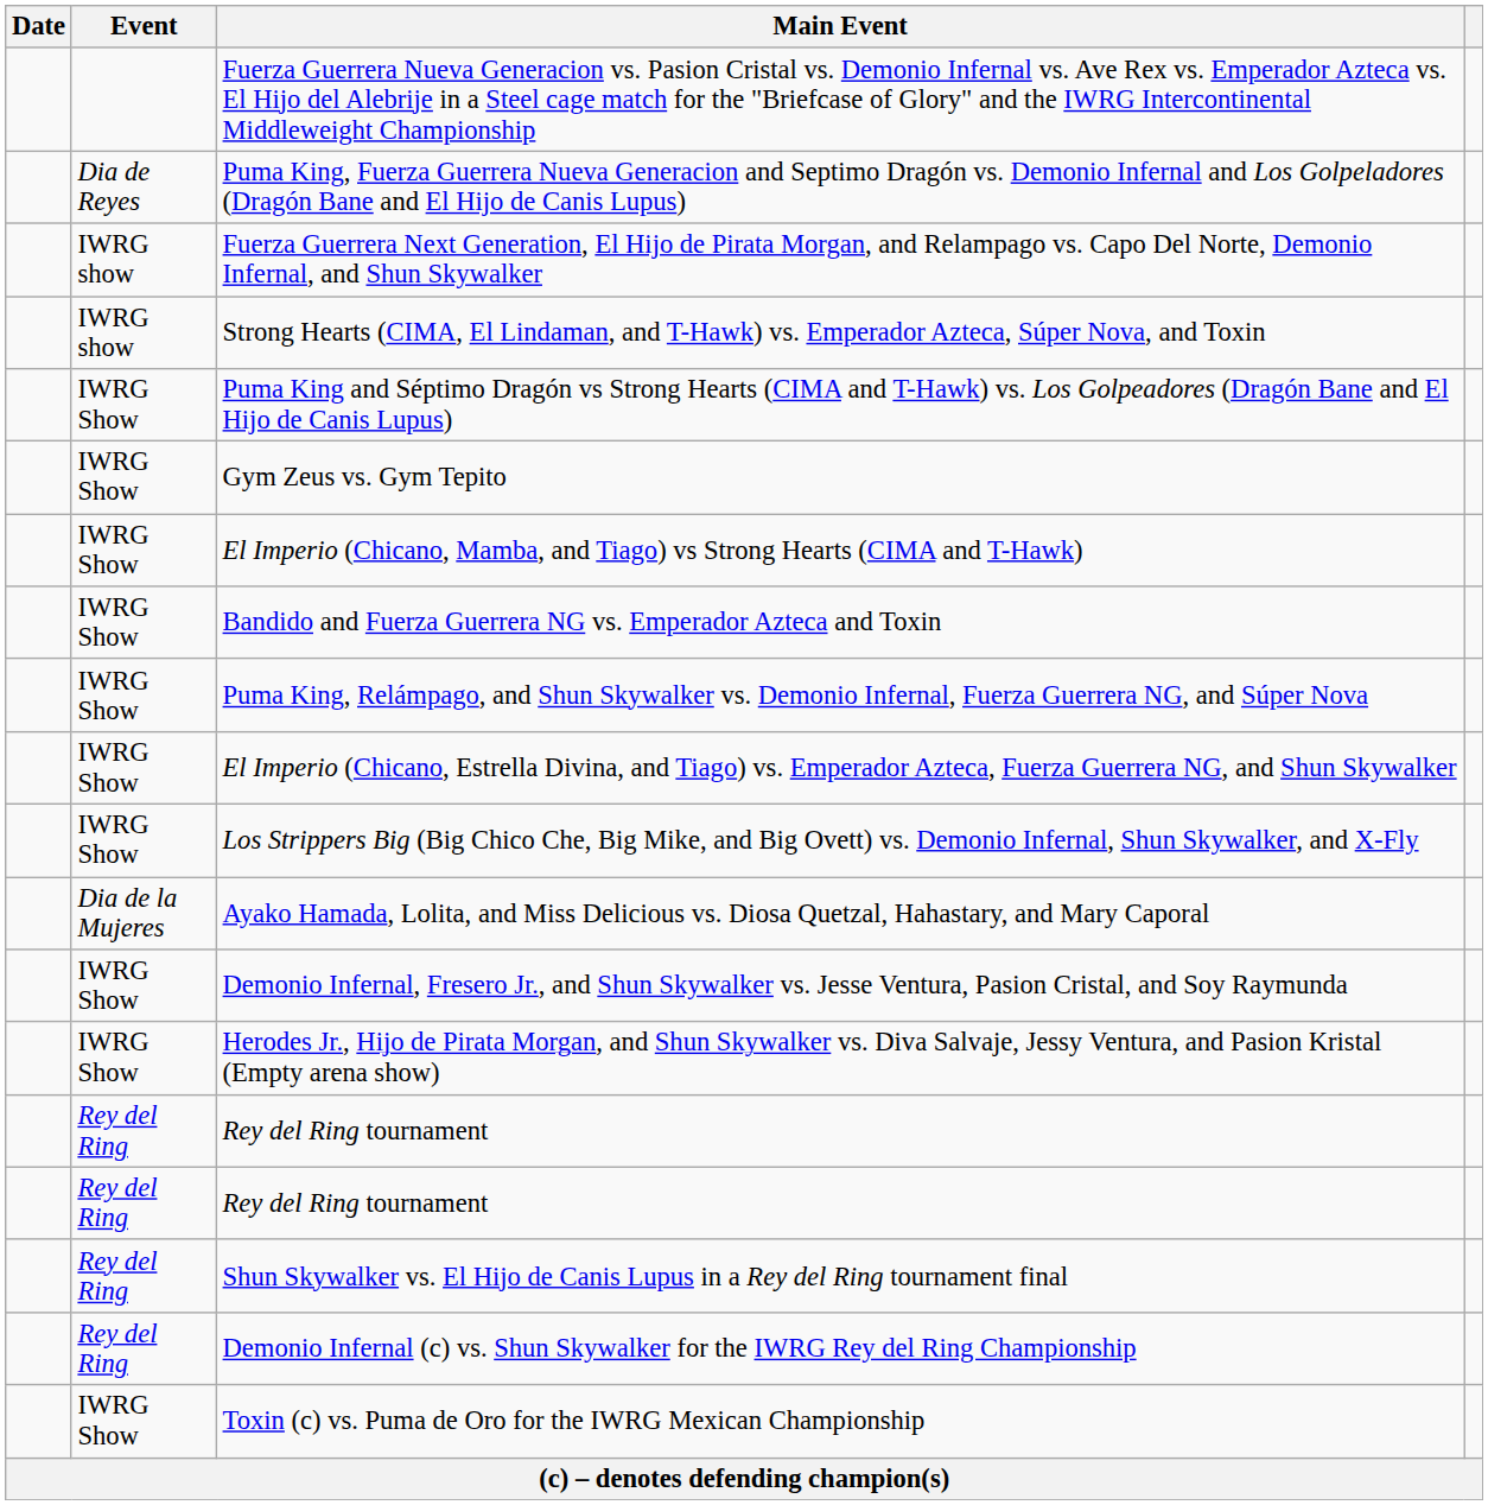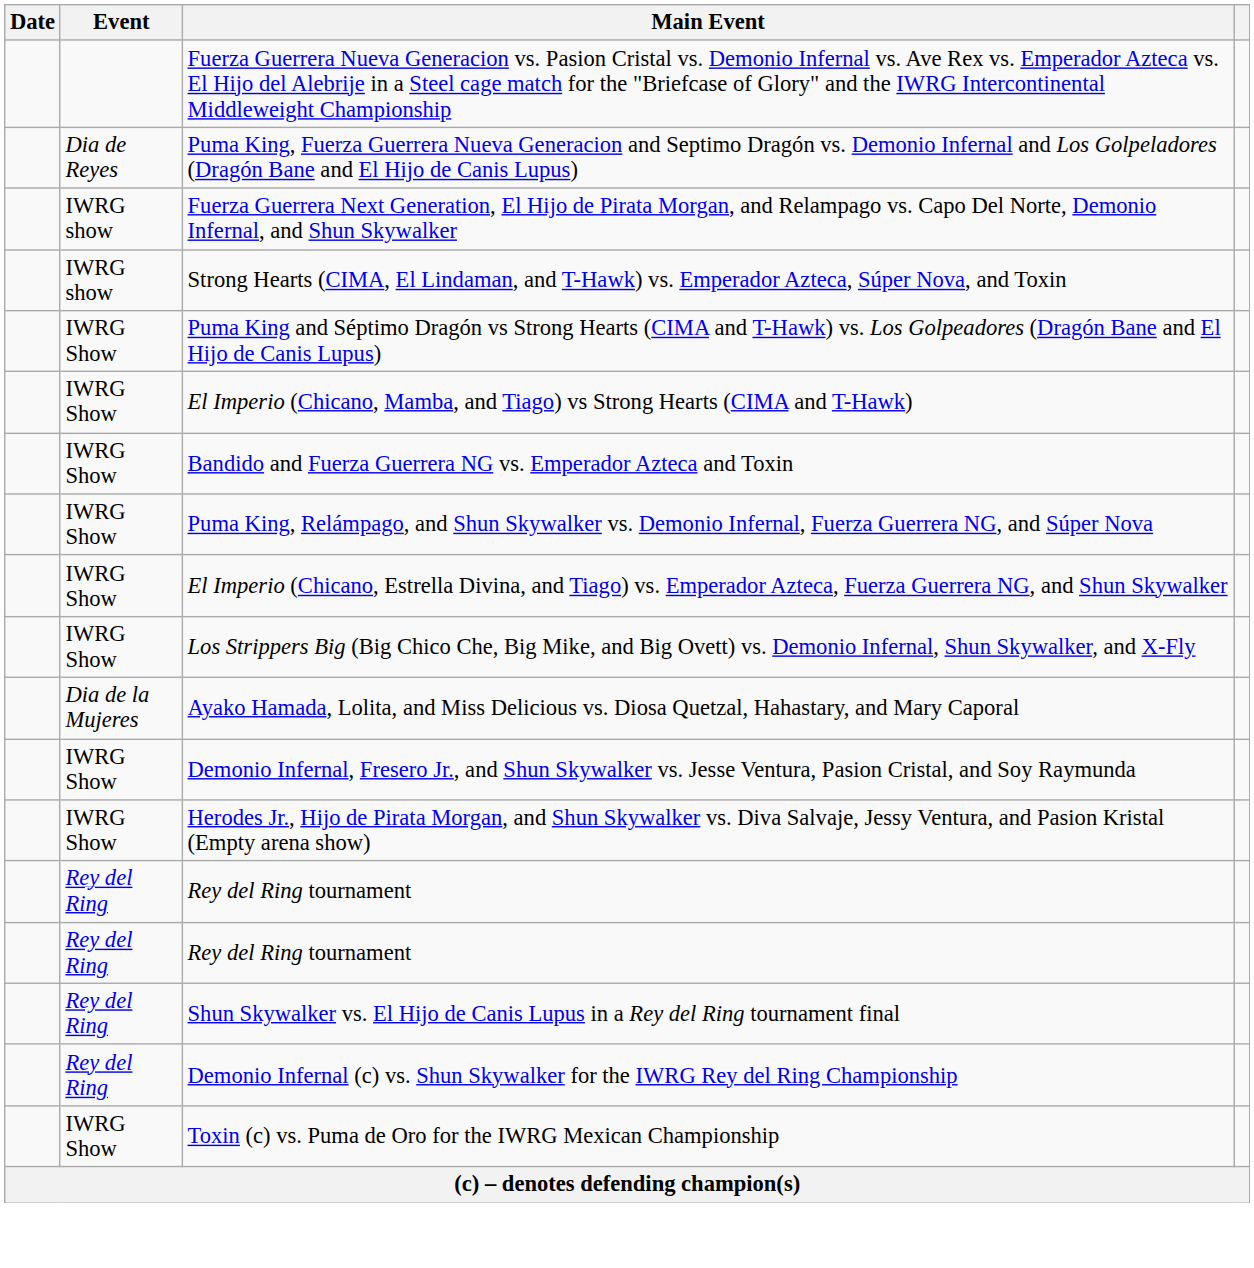- row: IWRG Show | Gym Zeus vs. Gym Tepito
